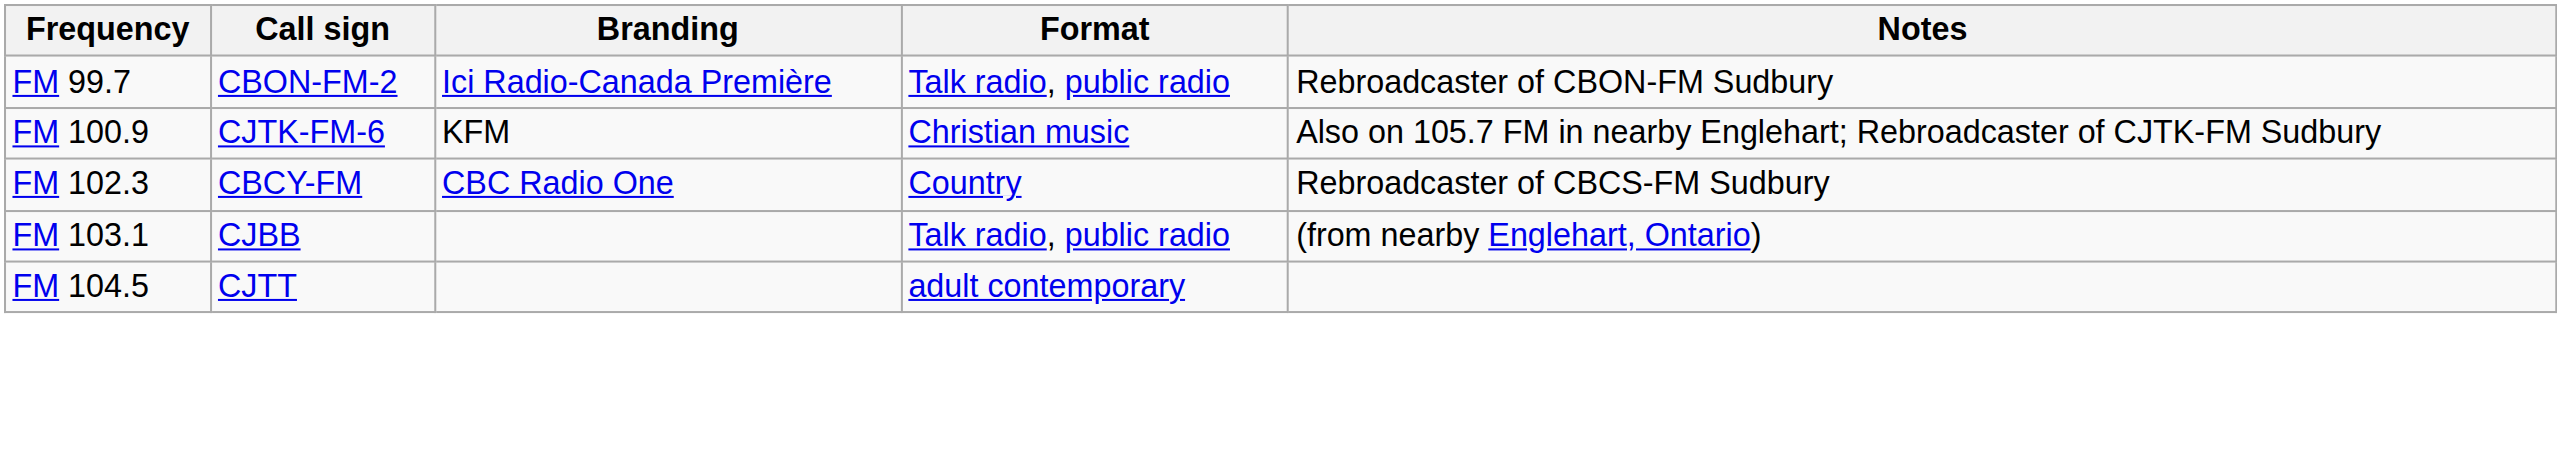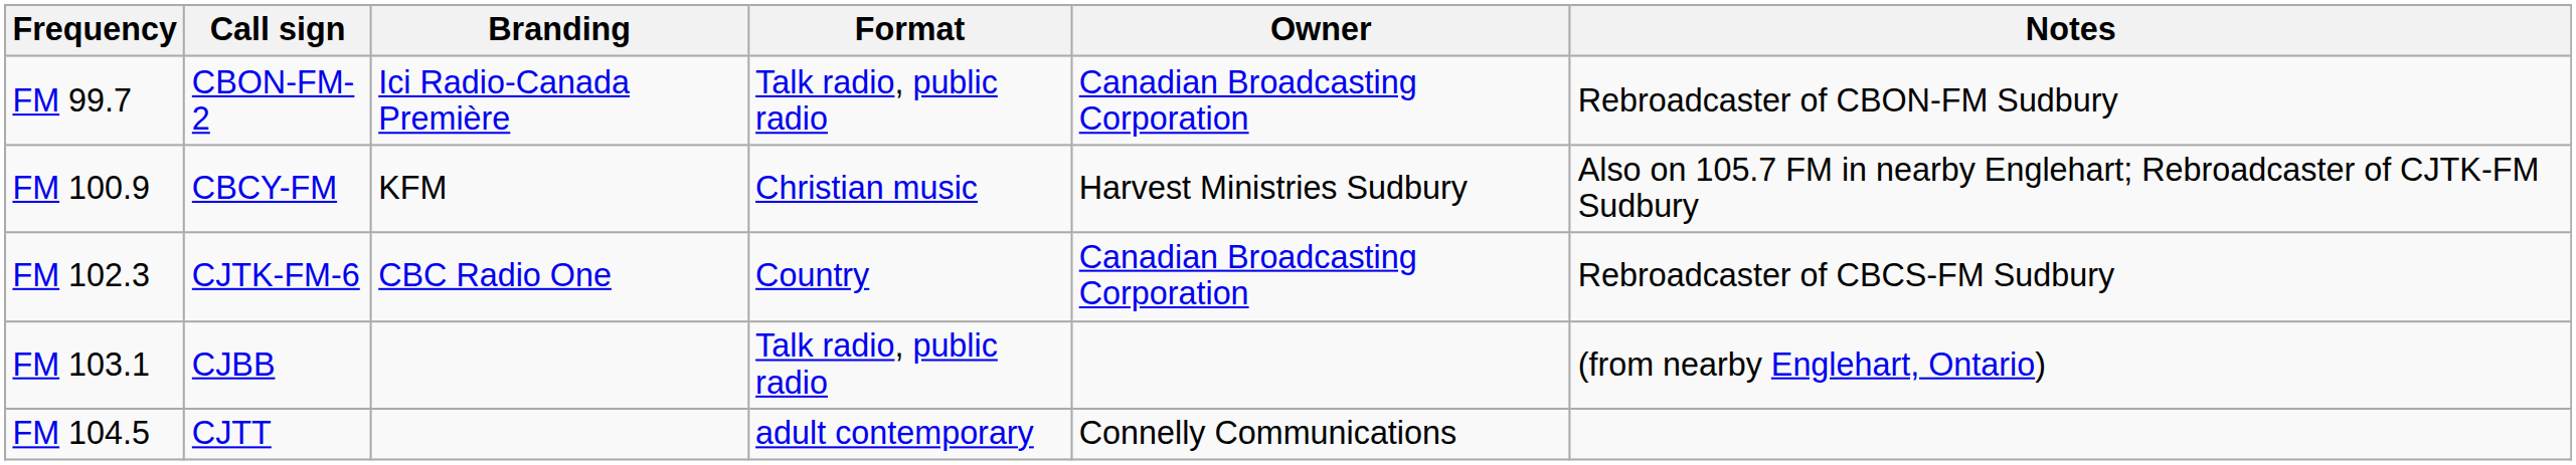+ column: Owner | Canadian Broadcasting Corporation | Harvest Ministries Sudbury | Canadian Broadcasting Corporation | Connelly Communications
FM 100.9 | Call sign: CJTK-FM-6 -> CBCY-FM
FM 102.3 | Call sign: CBCY-FM -> CJTK-FM-6
